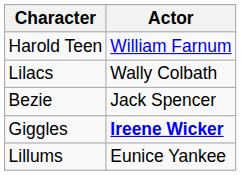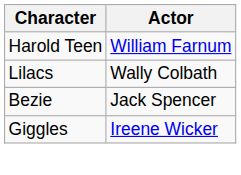Giggles | Actor: bold -> normal
- row: Lillums | Eunice Yankee
